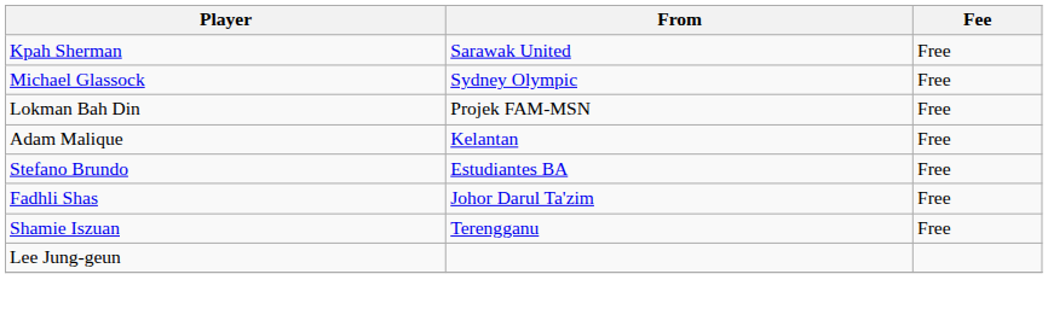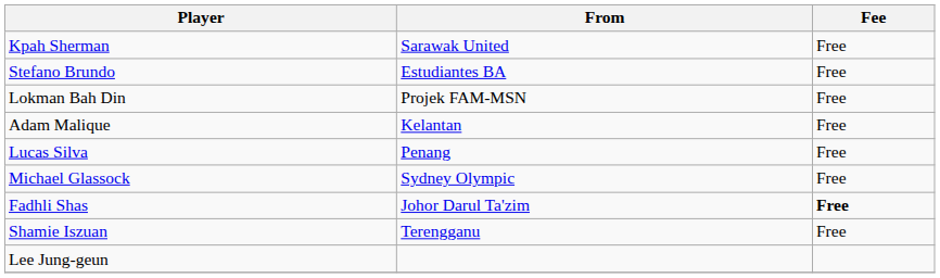rows swapped: Michael Glassock <-> Stefano Brundo
+ row: Lucas Silva | Penang | Free
Fadhli Shas | Fee: normal -> bold
